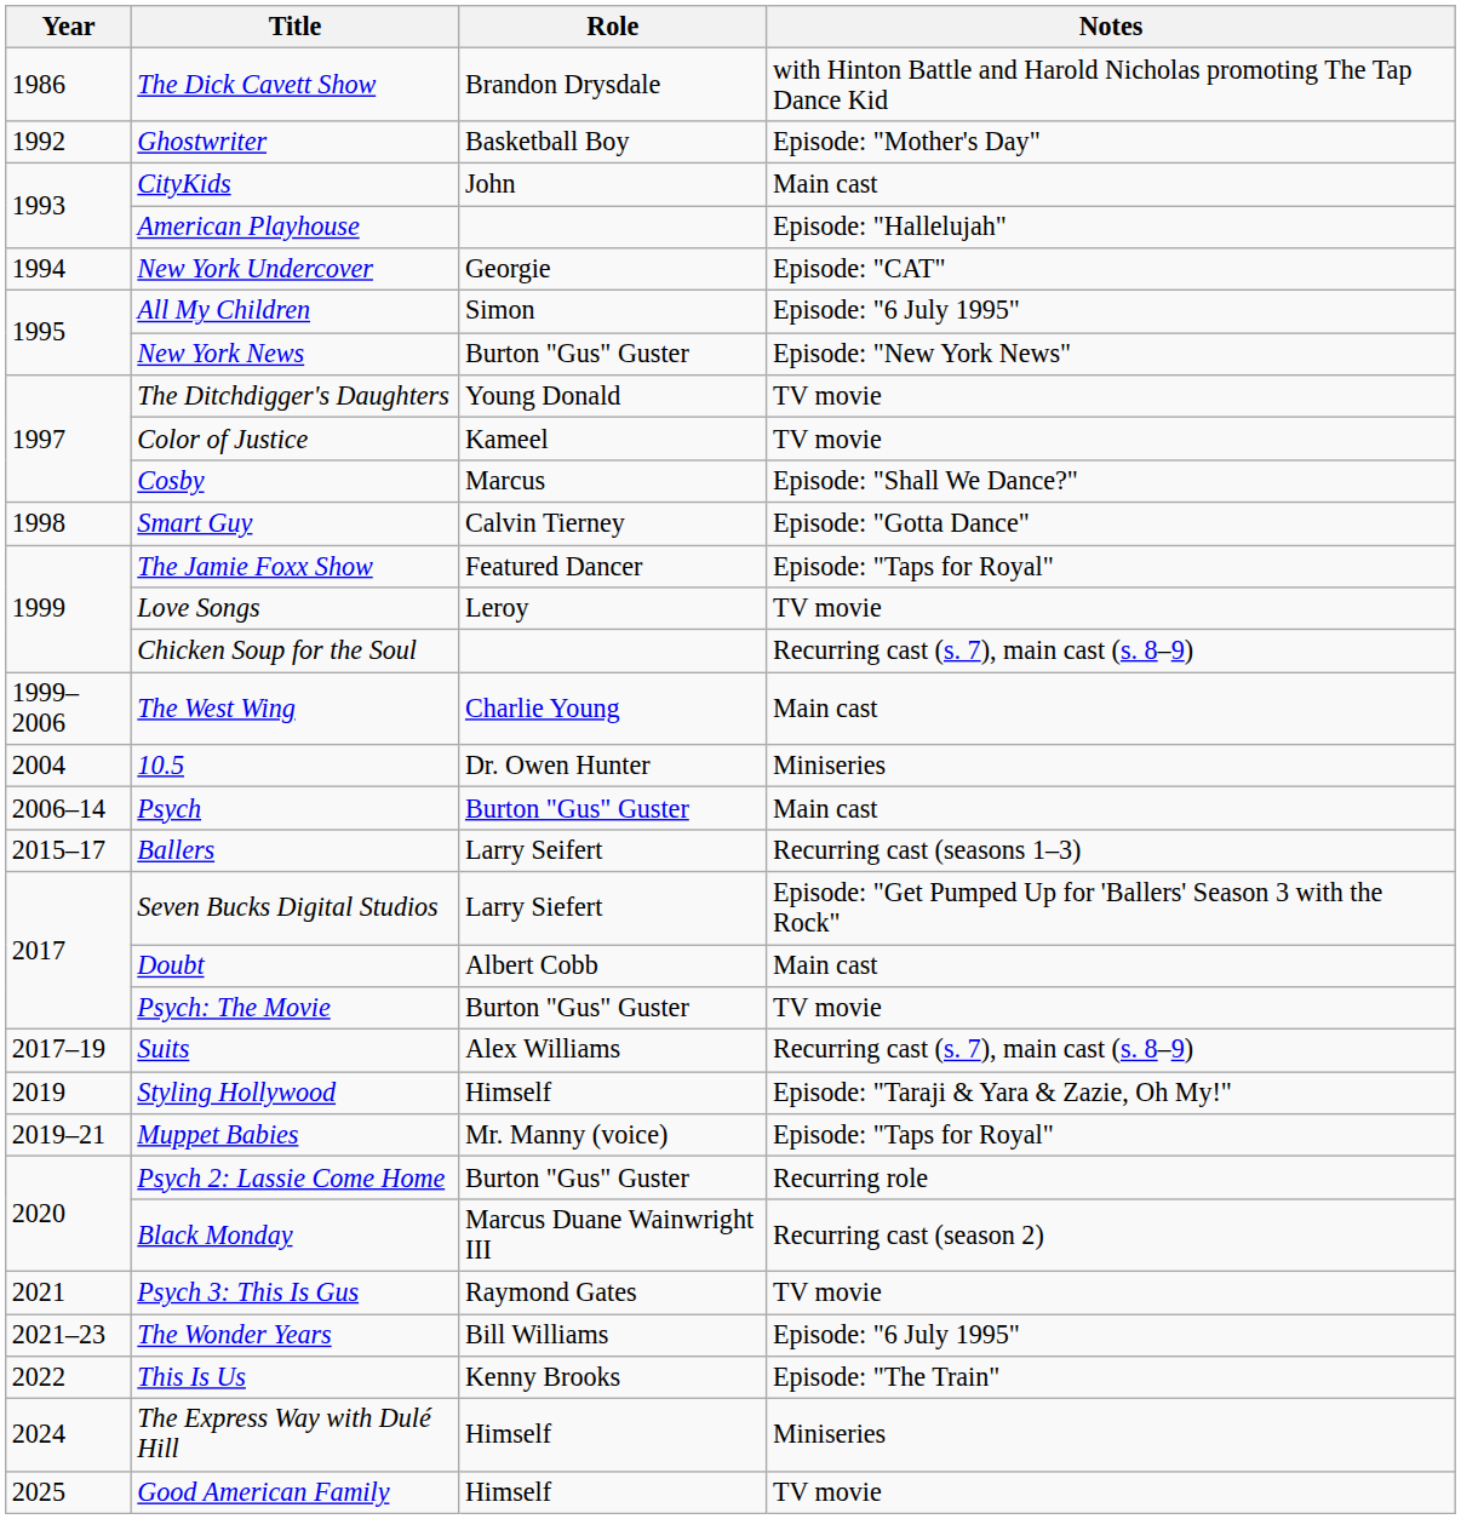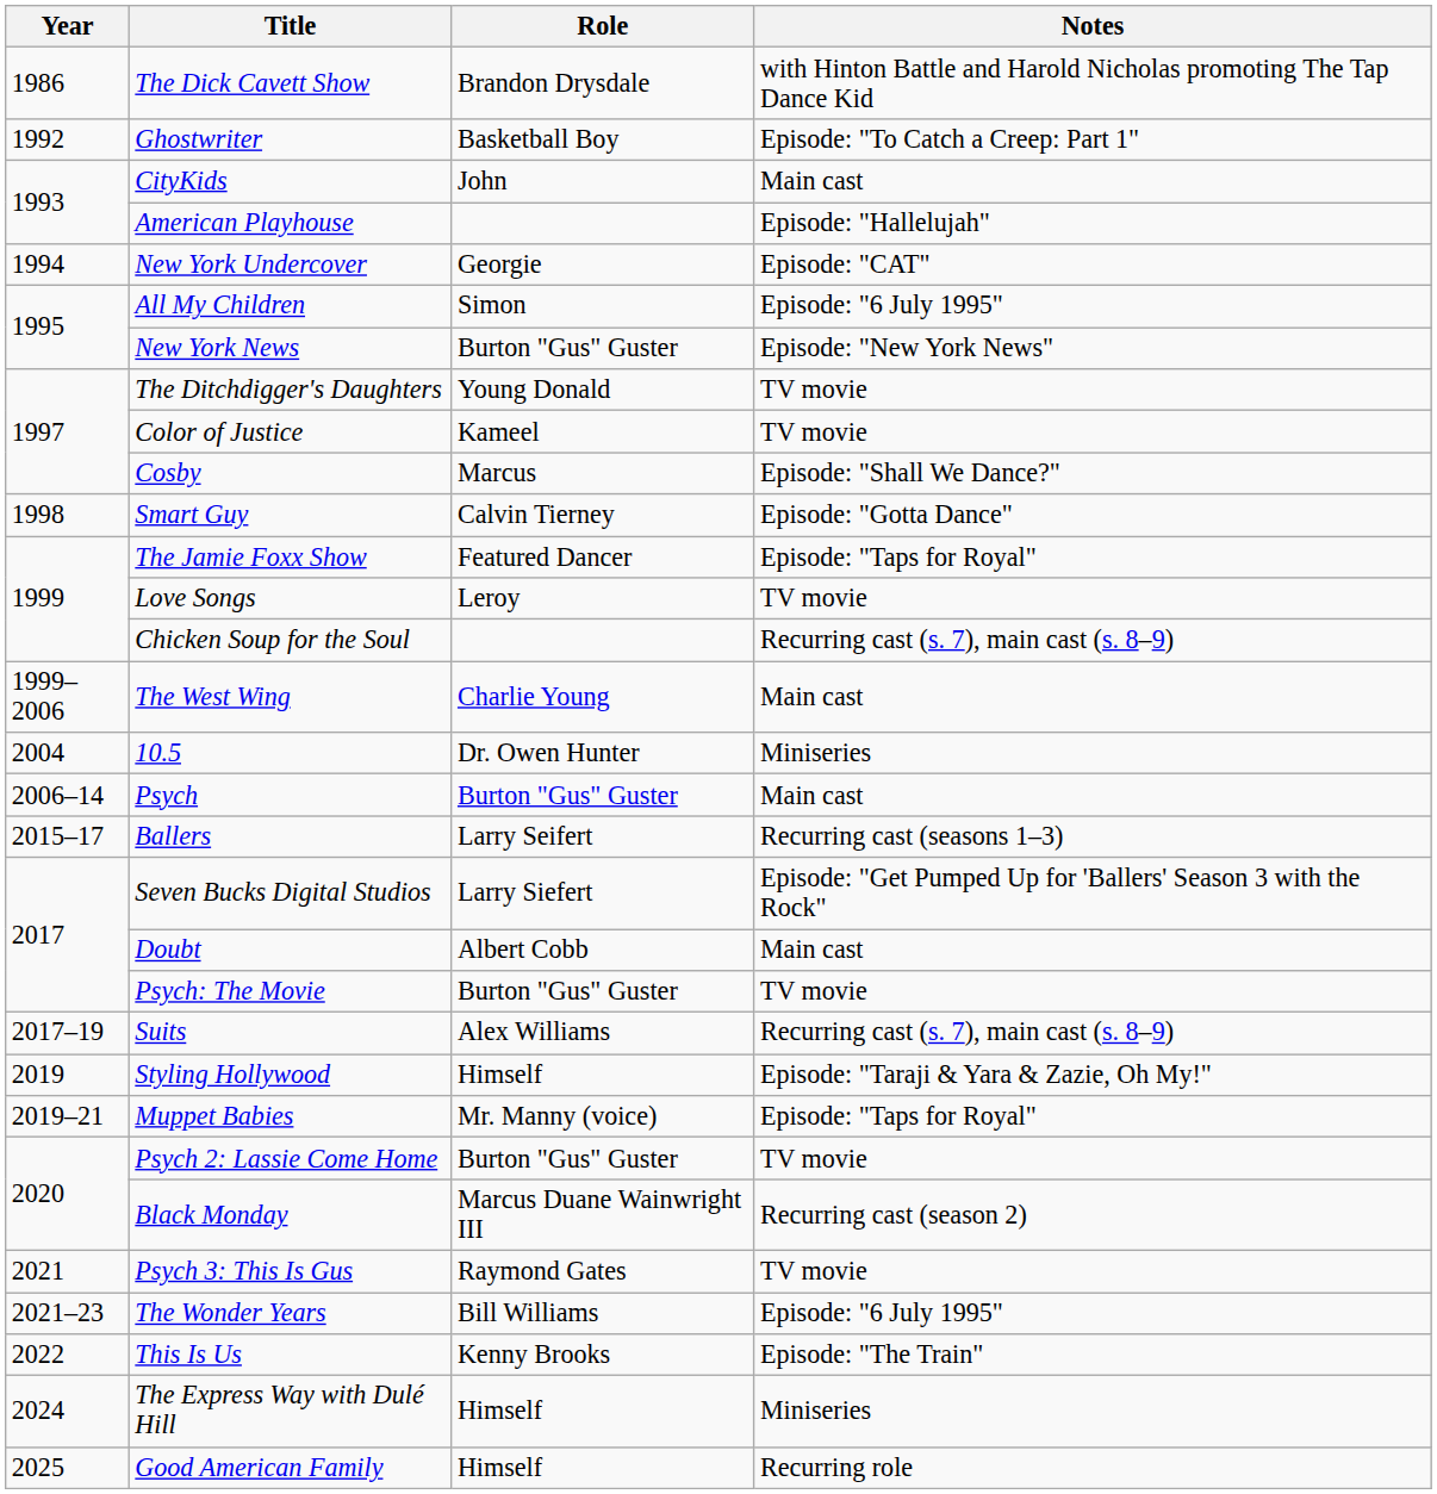Ghostwriter | Notes: Episode: "Mother's Day" -> Episode: "To Catch a Creep: Part 1"
Psych 2: Lassie Come Home | Notes: Recurring role -> TV movie
Good American Family | Notes: TV movie -> Recurring role
